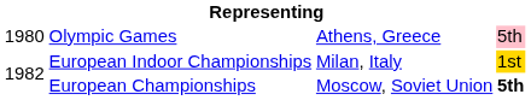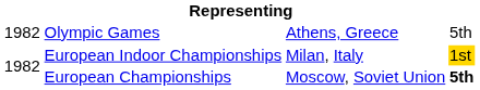Olympic Games | column 1: 1980 -> 1982
Olympic Games | column 4: pink background -> no background
